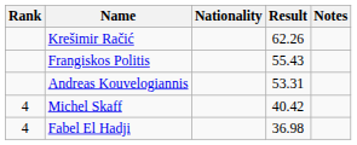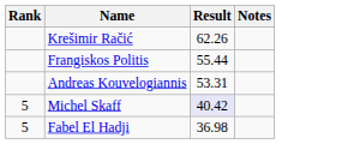- column: Nationality
Frangiskos Politis | Result: 55.43 -> 55.44
Michel Skaff | Rank: 4 -> 5
Michel Skaff | Result: no background -> lavender background
Fabel El Hadji | Rank: 4 -> 5
